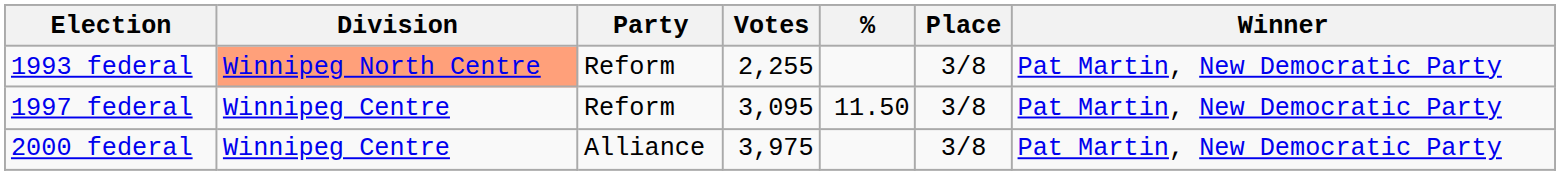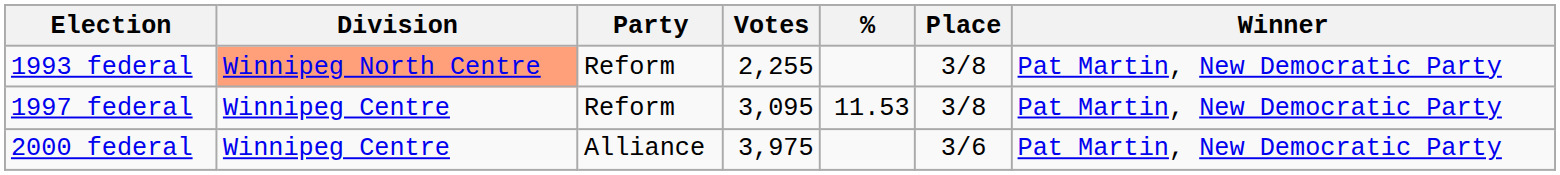1997 federal | %: 11.50 -> 11.53
2000 federal | Place: 3/8 -> 3/6
